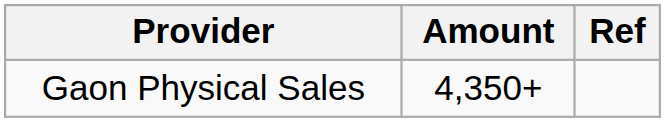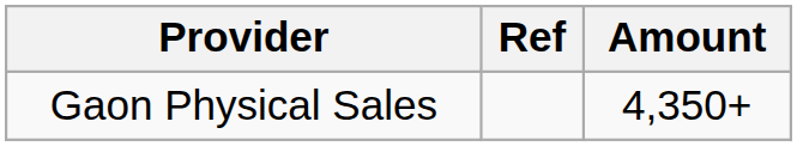columns swapped: Amount <-> Ref
